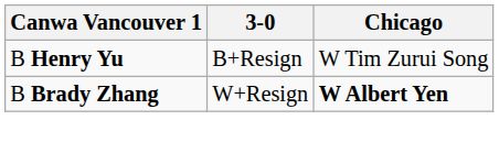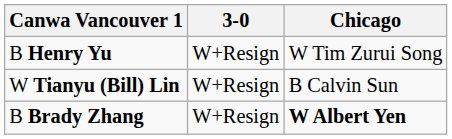B Henry Yu | 3-0: B+Resign -> W+Resign
+ row: W Tianyu (Bill) Lin | W+Resign | B Calvin Sun
